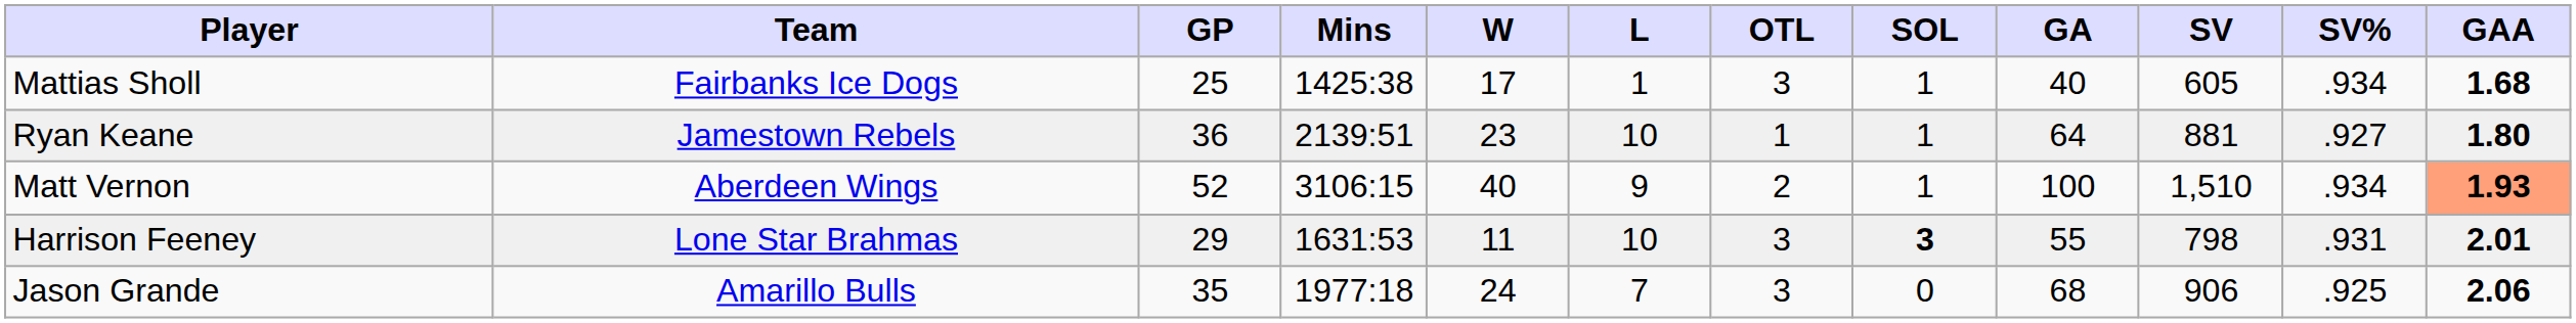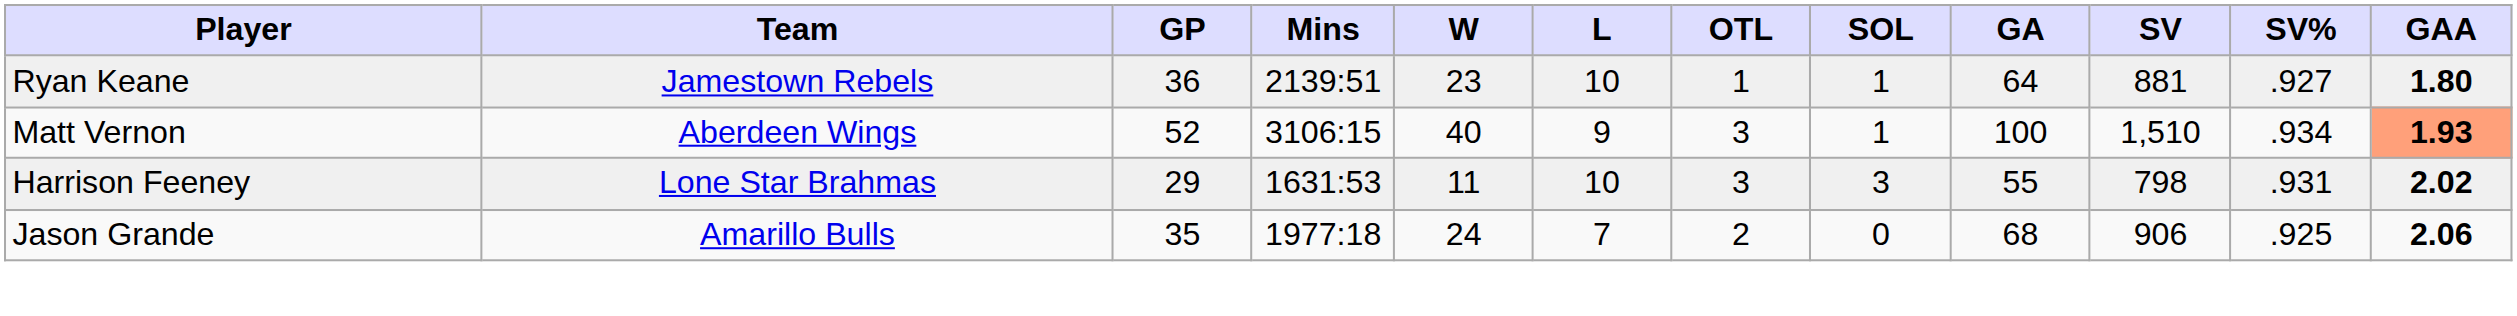- row: Mattias Sholl | Fairbanks Ice Dogs | 25 | 1425:38 | 17 | 1 | 3 | 1 | 40 | 605 | .934 | 1.68
Matt Vernon | OTL: 2 -> 3
Harrison Feeney | SOL: bold -> normal
Harrison Feeney | GAA: 2.01 -> 2.02
Jason Grande | OTL: 3 -> 2
